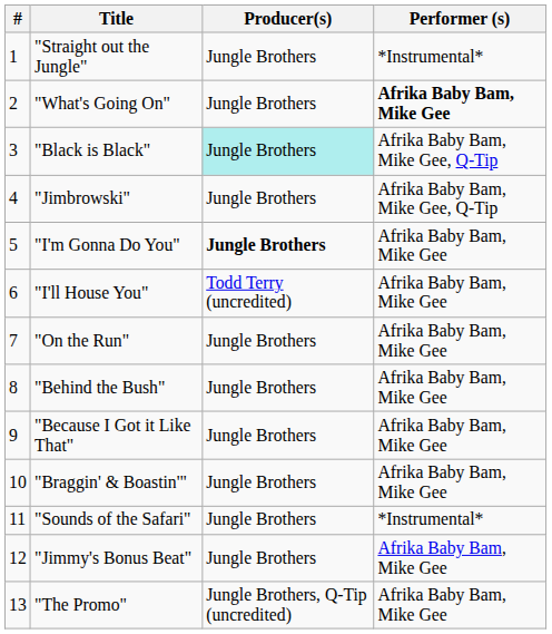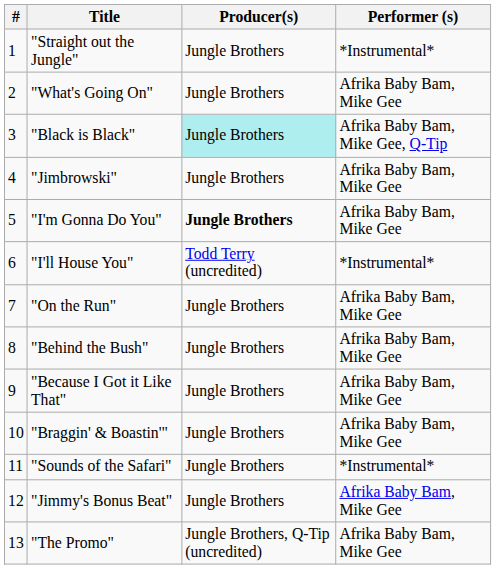"What's Going On" | Performer (s): bold -> normal
"Jimbrowski" | Performer (s): Afrika Baby Bam, Mike Gee, Q-Tip -> Afrika Baby Bam, Mike Gee
"I'll House You" | Performer (s): Afrika Baby Bam, Mike Gee -> *Instrumental*
